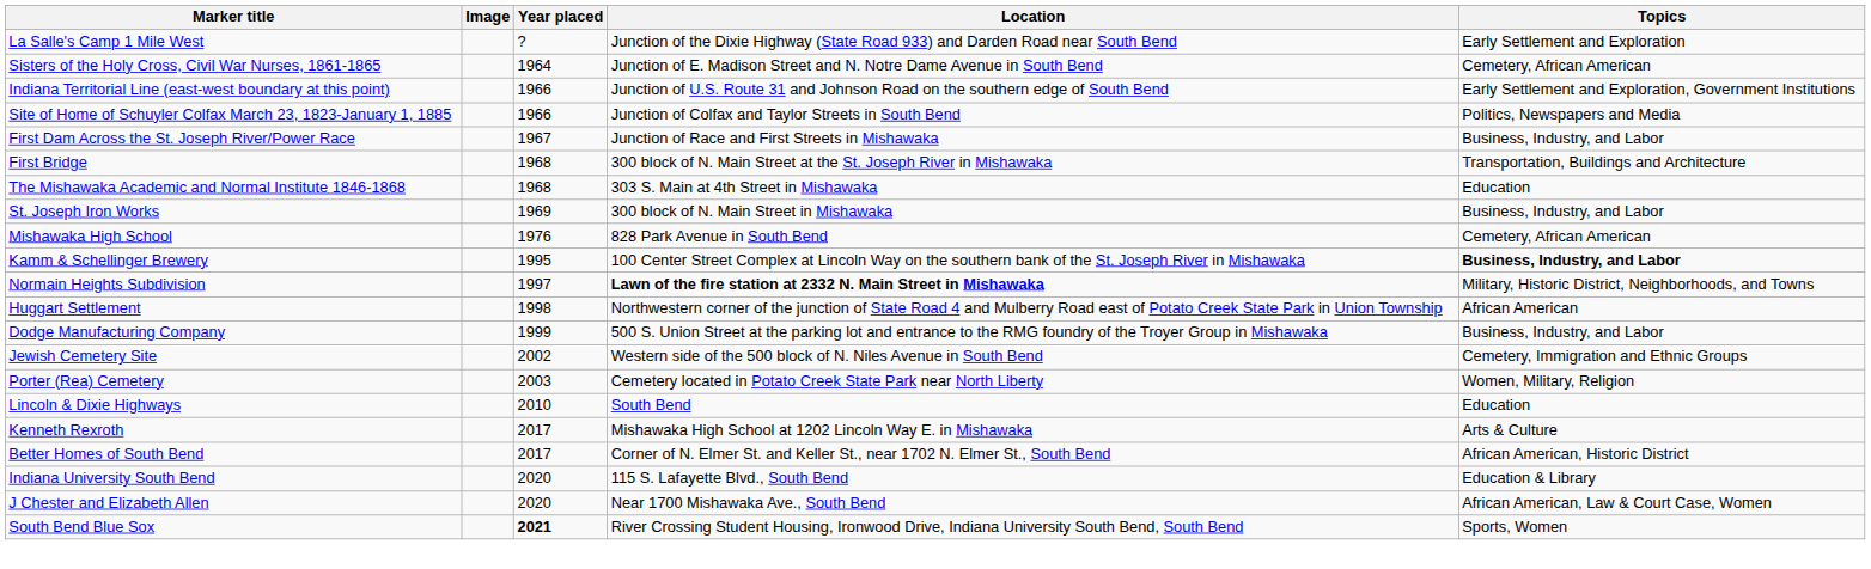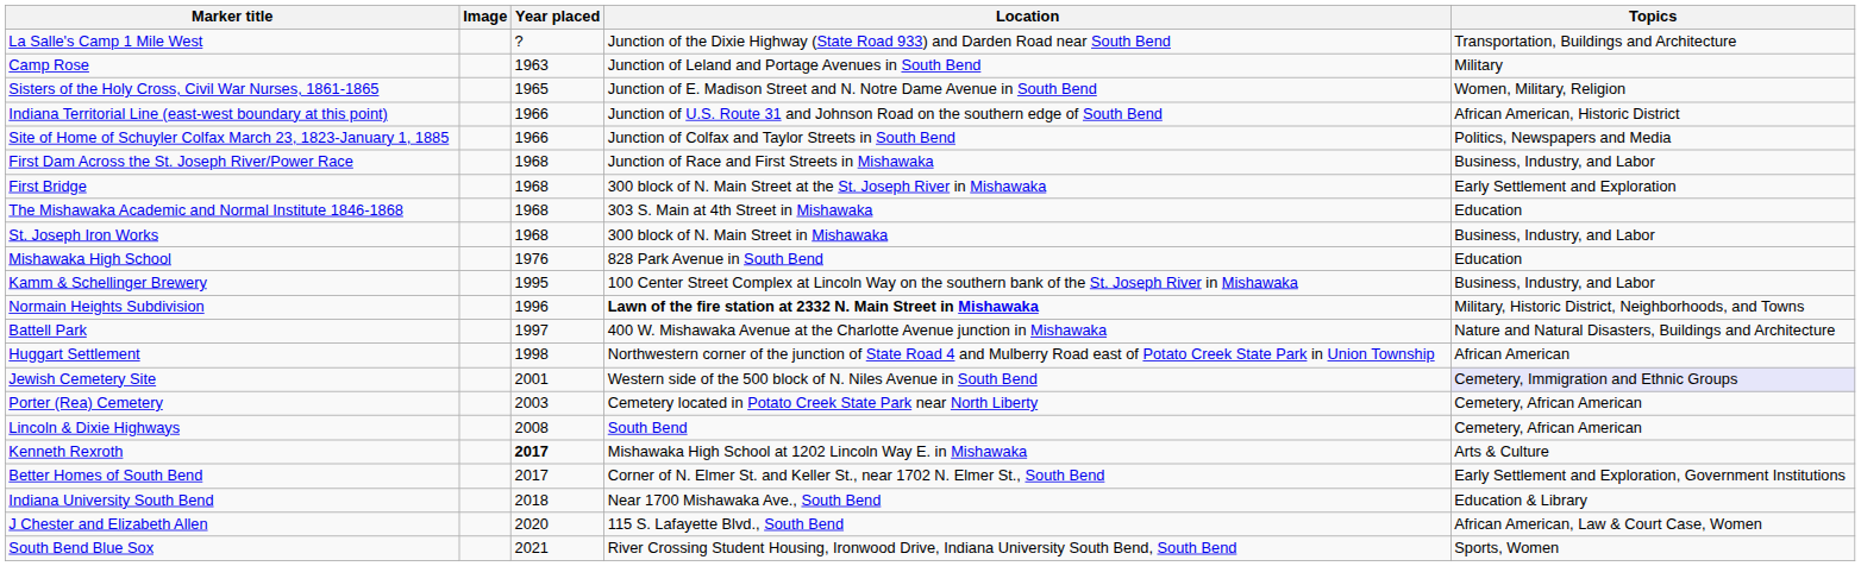La Salle's Camp 1 Mile West | Topics: Early Settlement and Exploration -> Transportation, Buildings and Architecture
+ row: Camp Rose | 1963 | Junction of Leland and Portage Avenues in South Bend | Military
Sisters of the Holy Cross, Civil War Nurses, 1861-1865 | Year placed: 1964 -> 1965
Sisters of the Holy Cross, Civil War Nurses, 1861-1865 | Topics: Cemetery, African American -> Women, Military, Religion
Indiana Territorial Line (east-west boundary at this point) | Topics: Early Settlement and Exploration, Government Institutions -> African American, Historic District
First Dam Across the St. Joseph River/Power Race | Year placed: 1967 -> 1968
First Bridge | Topics: Transportation, Buildings and Architecture -> Early Settlement and Exploration
St. Joseph Iron Works | Year placed: 1969 -> 1968
Mishawaka High School | Topics: Cemetery, African American -> Education
Kamm & Schellinger Brewery | Topics: bold -> normal
Normain Heights Subdivision | Year placed: 1997 -> 1996
+ row: Battell Park | 1997 | 400 W. Mishawaka Avenue at the Charlotte Avenue junction in Mishawaka | Nature and Natural Disasters, Buildings and Architecture
- row: Dodge Manufacturing Company | 1999 | 500 S. Union Street at the parking lot and entrance to the RMG foundry of the Troyer Group in Mishawaka | Business, Industry, and Labor
Jewish Cemetery Site | Year placed: 2002 -> 2001
Jewish Cemetery Site | Topics: no background -> lavender background
Porter (Rea) Cemetery | Topics: Women, Military, Religion -> Cemetery, African American
Lincoln & Dixie Highways | Year placed: 2010 -> 2008
Lincoln & Dixie Highways | Topics: Education -> Cemetery, African American
Kenneth Rexroth | Year placed: normal -> bold
Better Homes of South Bend | Topics: African American, Historic District -> Early Settlement and Exploration, Government Institutions
Indiana University South Bend | Year placed: 2020 -> 2018
Indiana University South Bend | Location: 115 S. Lafayette Blvd., South Bend -> Near 1700 Mishawaka Ave., South Bend
J Chester and Elizabeth Allen | Location: Near 1700 Mishawaka Ave., South Bend -> 115 S. Lafayette Blvd., South Bend
South Bend Blue Sox | Year placed: bold -> normal
